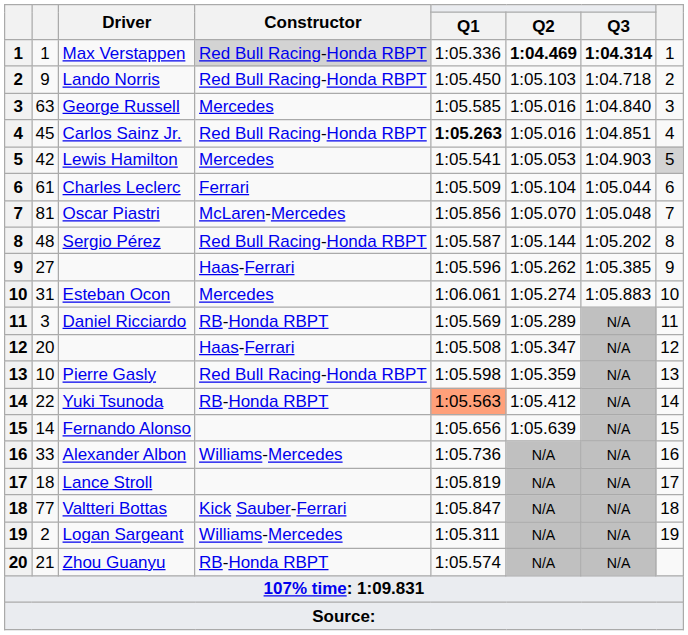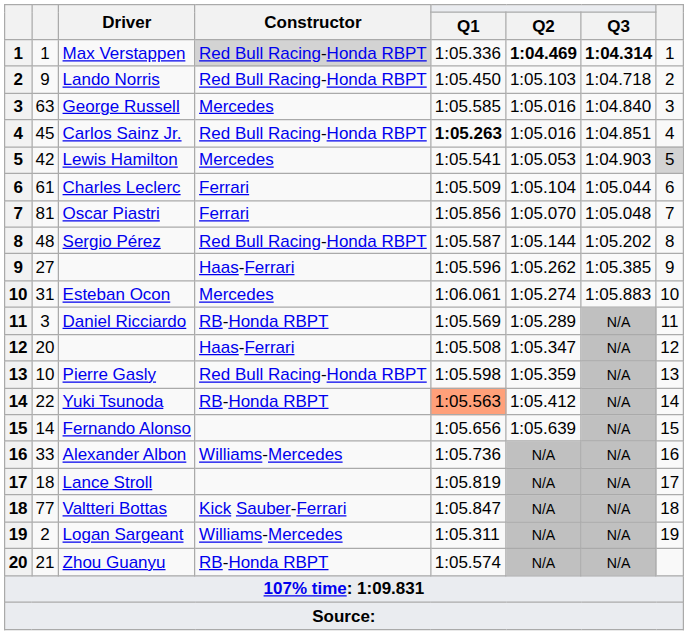Oscar Piastri | Constructor: McLaren-Mercedes -> Ferrari
